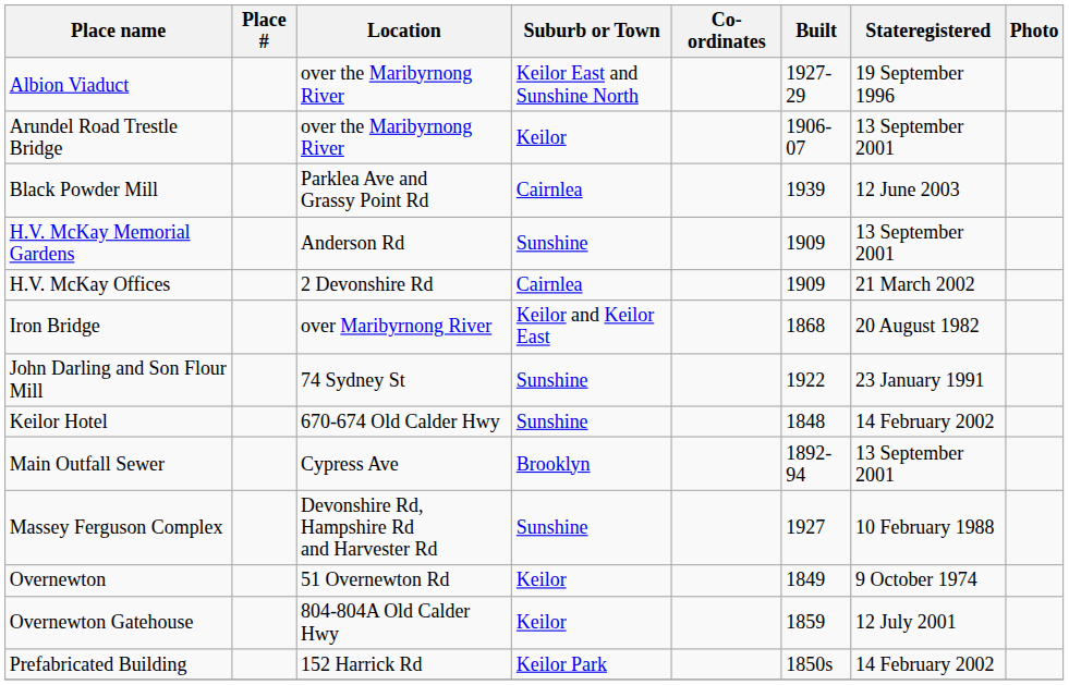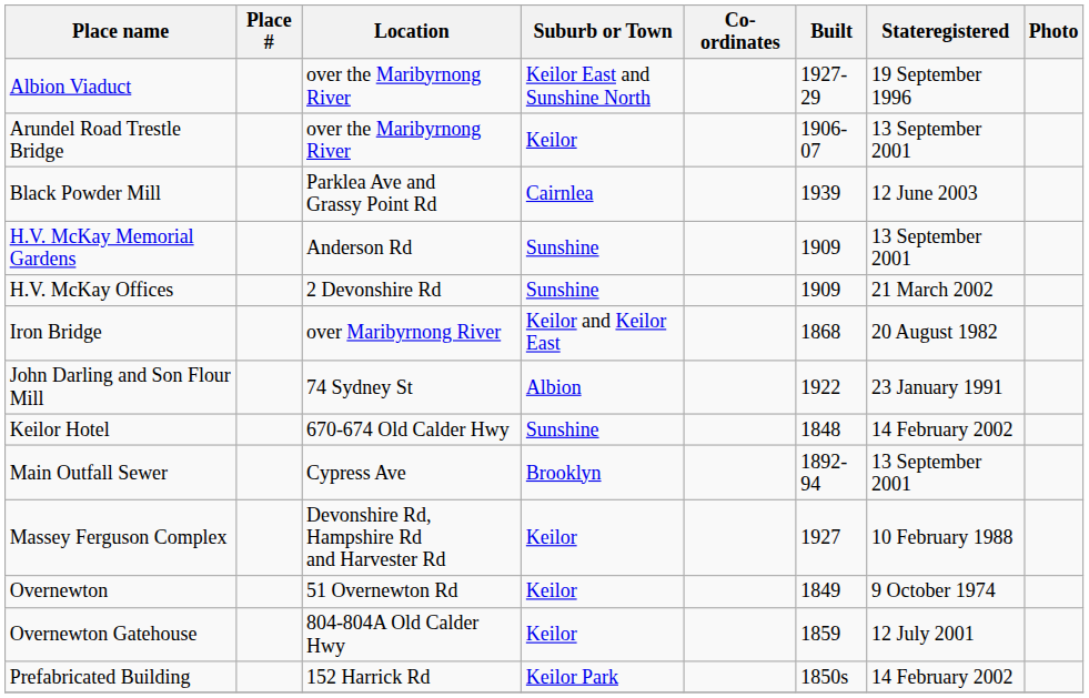H.V. McKay Offices | Suburb or Town: Cairnlea -> Sunshine
John Darling and Son Flour Mill | Suburb or Town: Sunshine -> Albion
Massey Ferguson Complex | Suburb or Town: Sunshine -> Keilor
